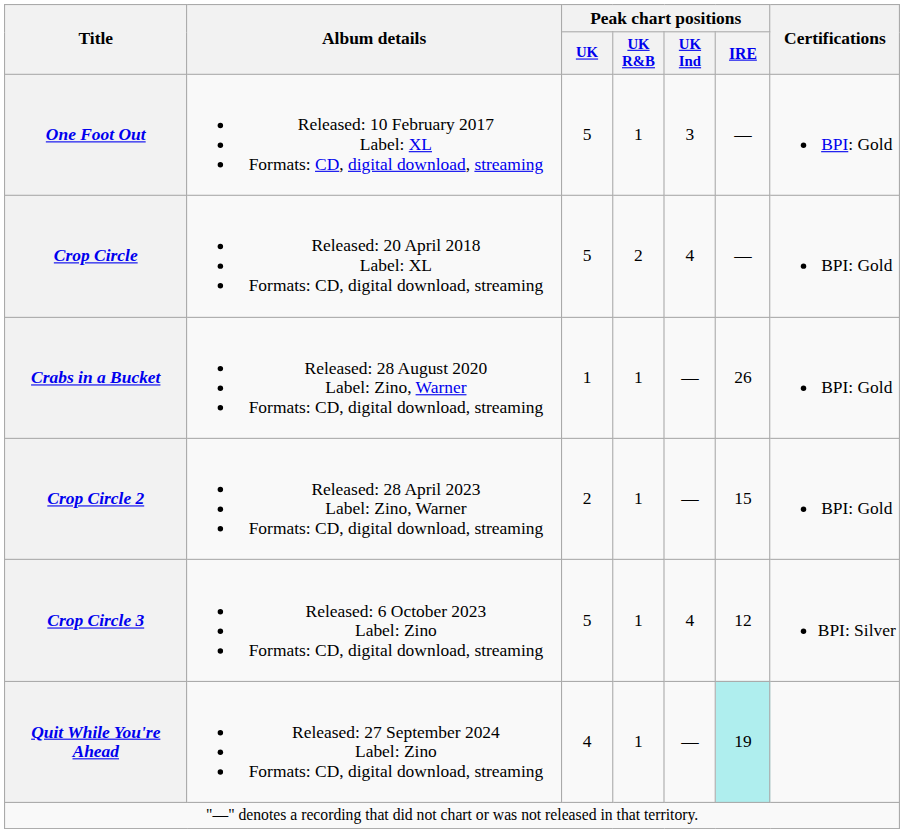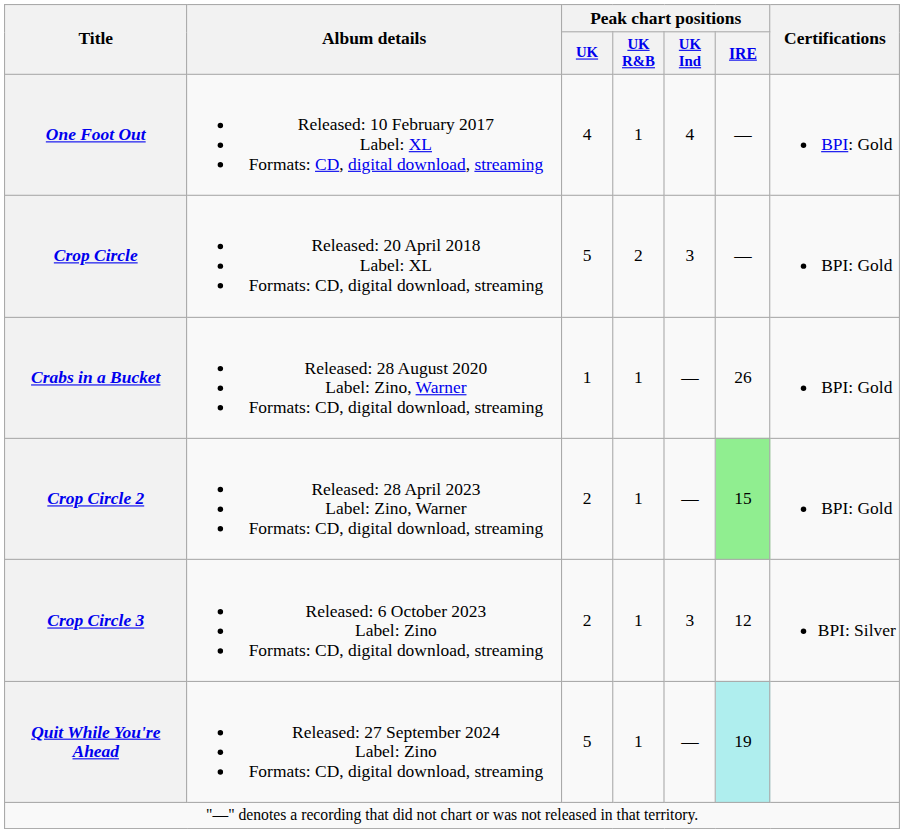One Foot Out | Peak chart positions / UK: 5 -> 4
One Foot Out | Peak chart positions / UK Ind: 3 -> 4
Crop Circle | Peak chart positions / UK Ind: 4 -> 3
Crop Circle 2 | Peak chart positions / IRE: no background -> lightgreen background
Crop Circle 3 | Peak chart positions / UK: 5 -> 2
Crop Circle 3 | Peak chart positions / UK Ind: 4 -> 3
Quit While You're Ahead | Peak chart positions / UK: 4 -> 5
